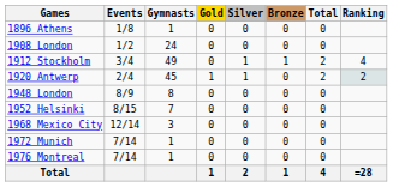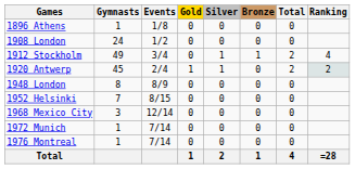columns swapped: Gymnasts <-> Events
